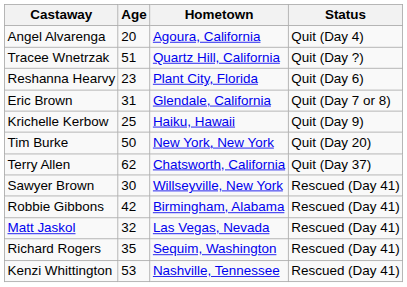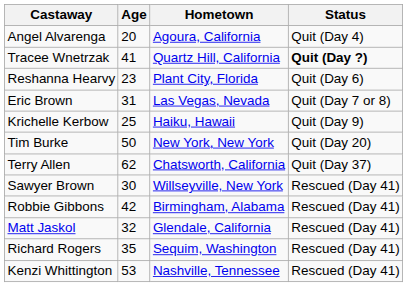Tracee Wnetrzak | Age: 51 -> 41
Tracee Wnetrzak | Status: normal -> bold
Eric Brown | Hometown: Glendale, California -> Las Vegas, Nevada
Matt Jaskol | Hometown: Las Vegas, Nevada -> Glendale, California
